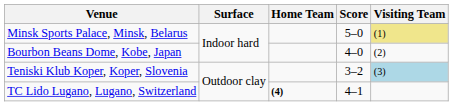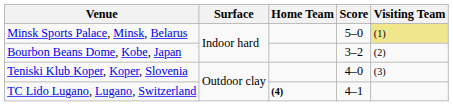Bourbon Beans Dome, Kobe, Japan | Score: 4–0 -> 3–2
Teniski Klub Koper, Koper, Slovenia | Score: 3–2 -> 4–0
Teniski Klub Koper, Koper, Slovenia | Visiting Team: lightblue background -> no background
